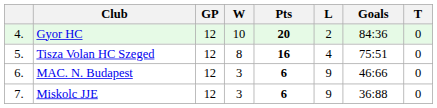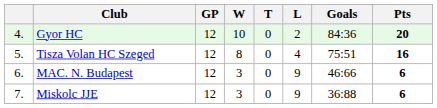columns swapped: T <-> Pts
